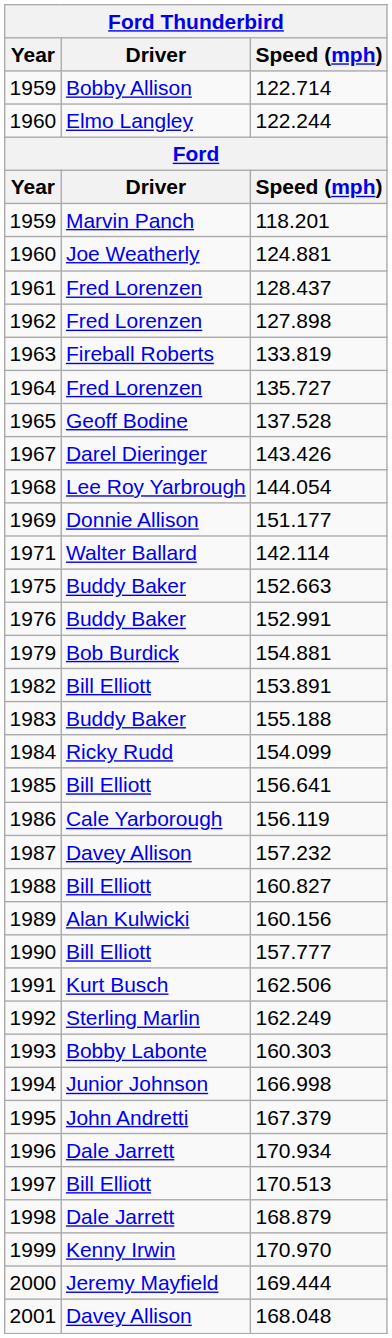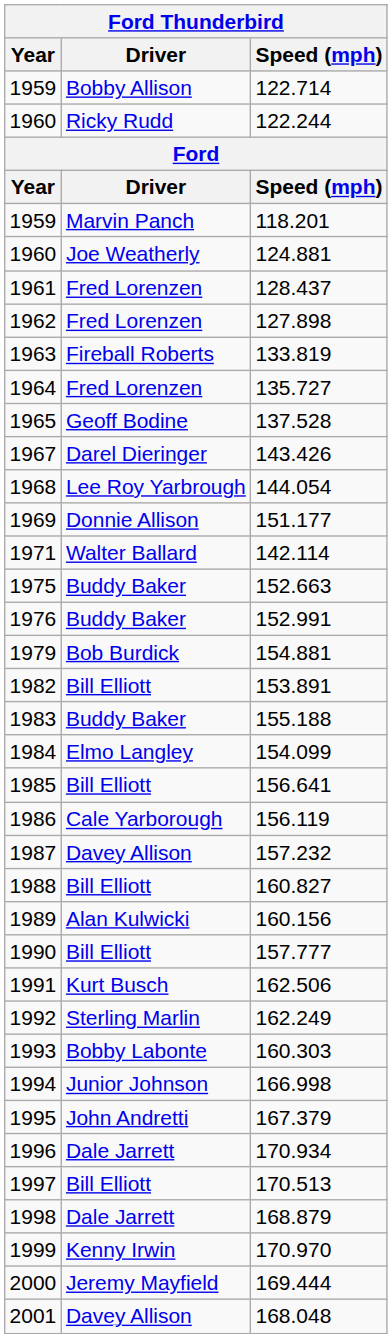122.244 | Driver: Elmo Langley -> Ricky Rudd
154.099 | Driver: Ricky Rudd -> Elmo Langley
